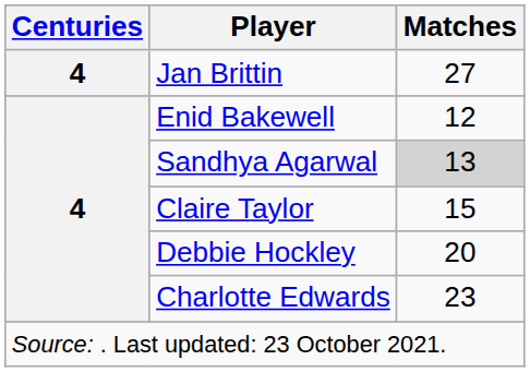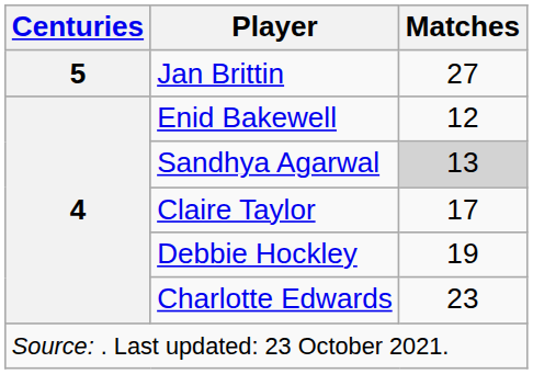Jan Brittin | Centuries: 4 -> 5
Claire Taylor | Matches: 15 -> 17
Debbie Hockley | Matches: 20 -> 19
